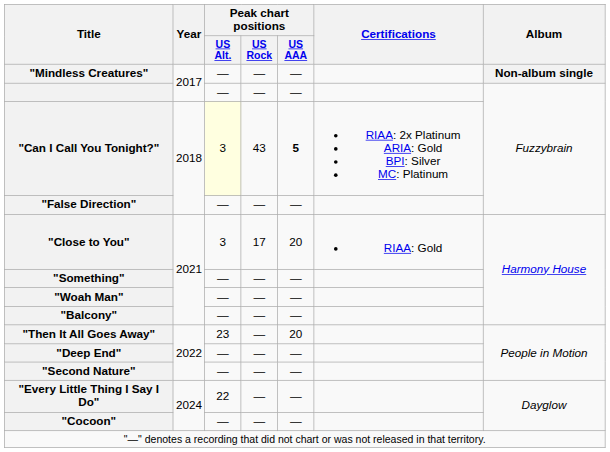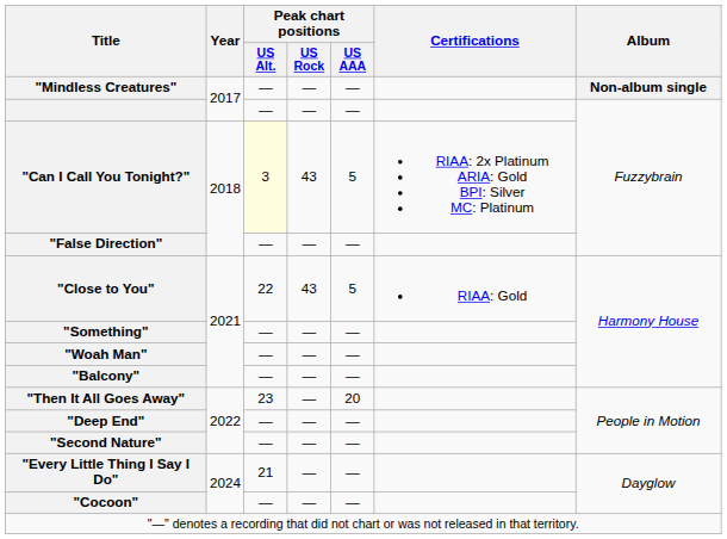"Can I Call You Tonight?" | Peak chart positions / US AAA: bold -> normal
"Close to You" | Peak chart positions / US Alt.: 3 -> 22
"Close to You" | Peak chart positions / US Rock: 17 -> 43
"Close to You" | Peak chart positions / US AAA: 20 -> 5
"Every Little Thing I Say I Do" | Peak chart positions / US Alt.: 22 -> 21
